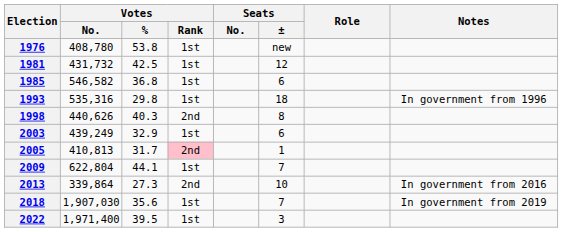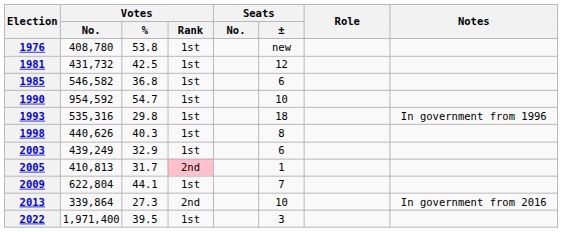+ row: 1990 | 954,592 | 54.7 | 1st | 10
1998 | Votes / Rank: 2nd -> 1st
- row: 2018 | 1,907,030 | 35.6 | 1st | 7 | In government from 2019
